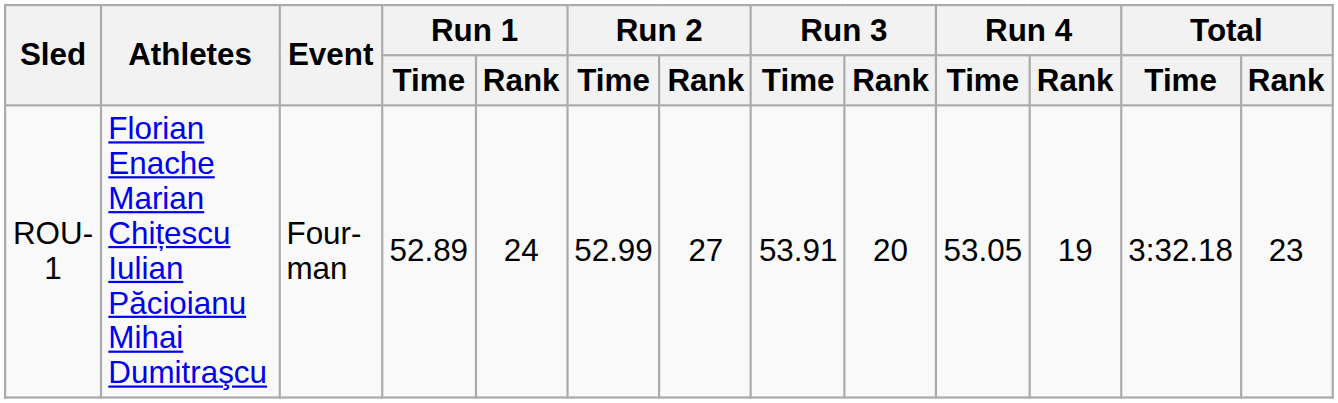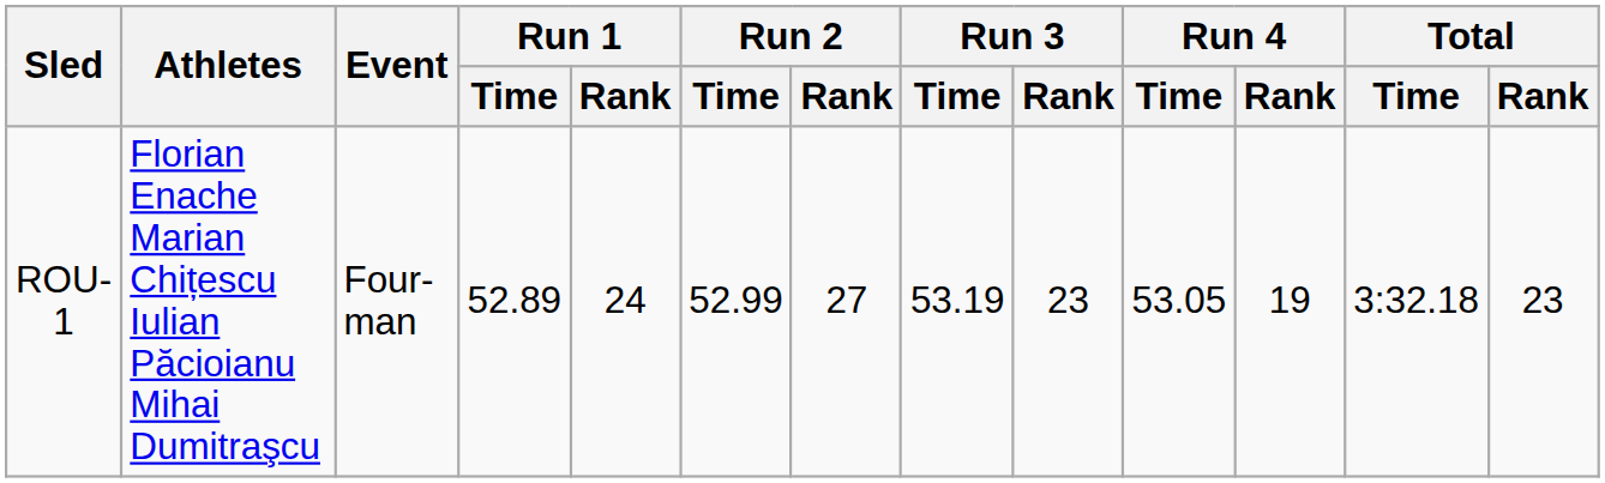ROU-1 | Run 3 / Time: 53.91 -> 53.19
ROU-1 | Run 3 / Rank: 20 -> 23
